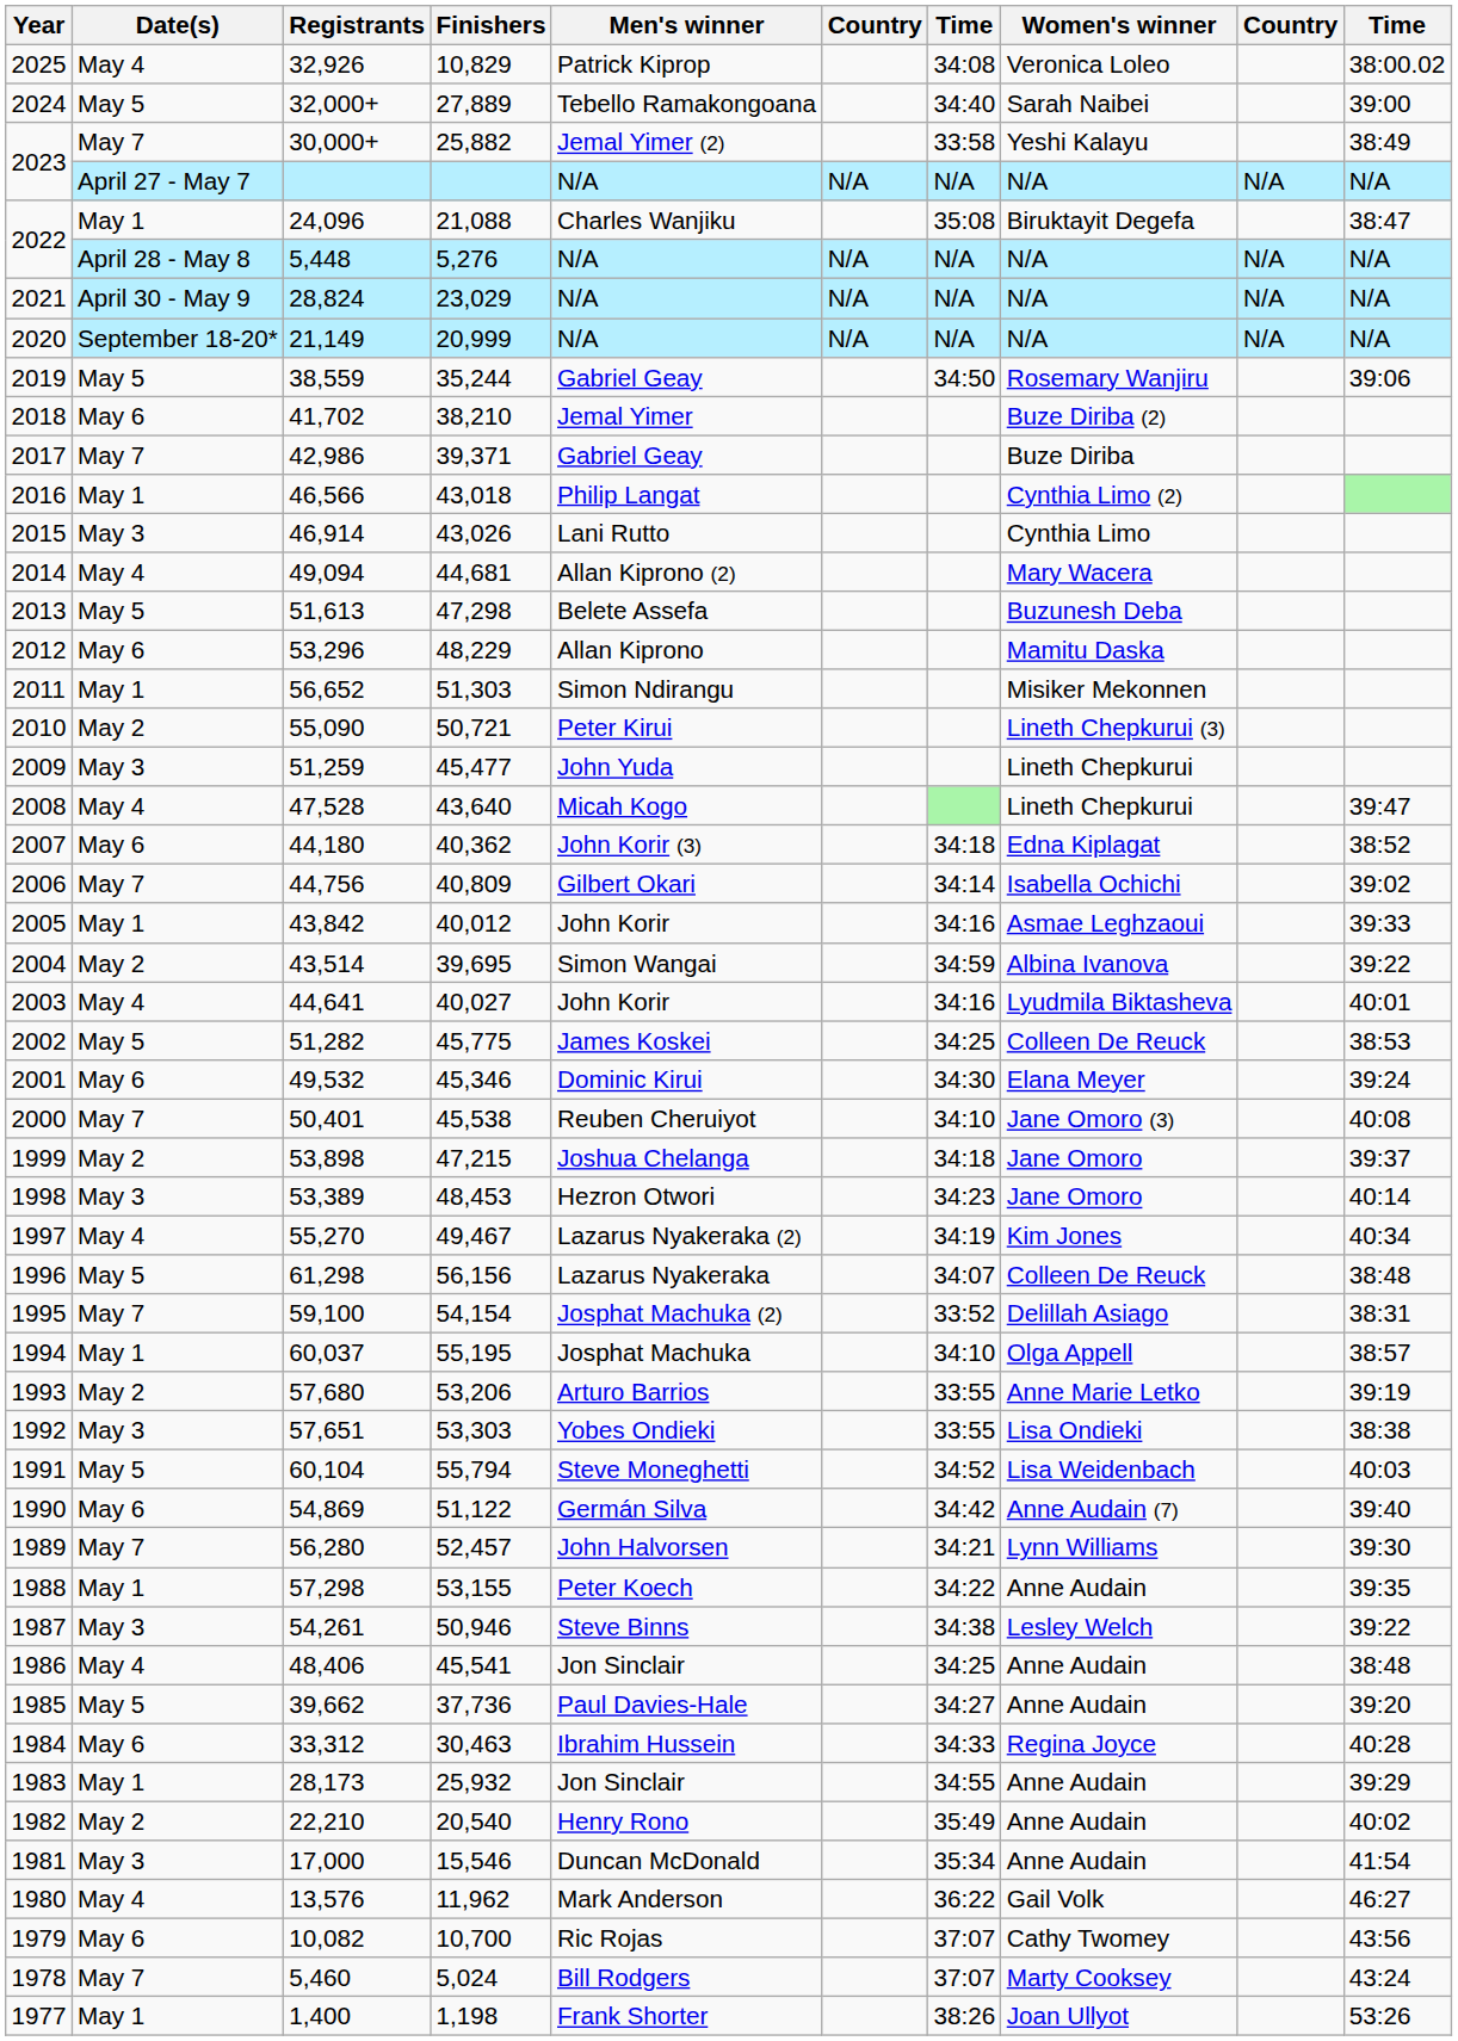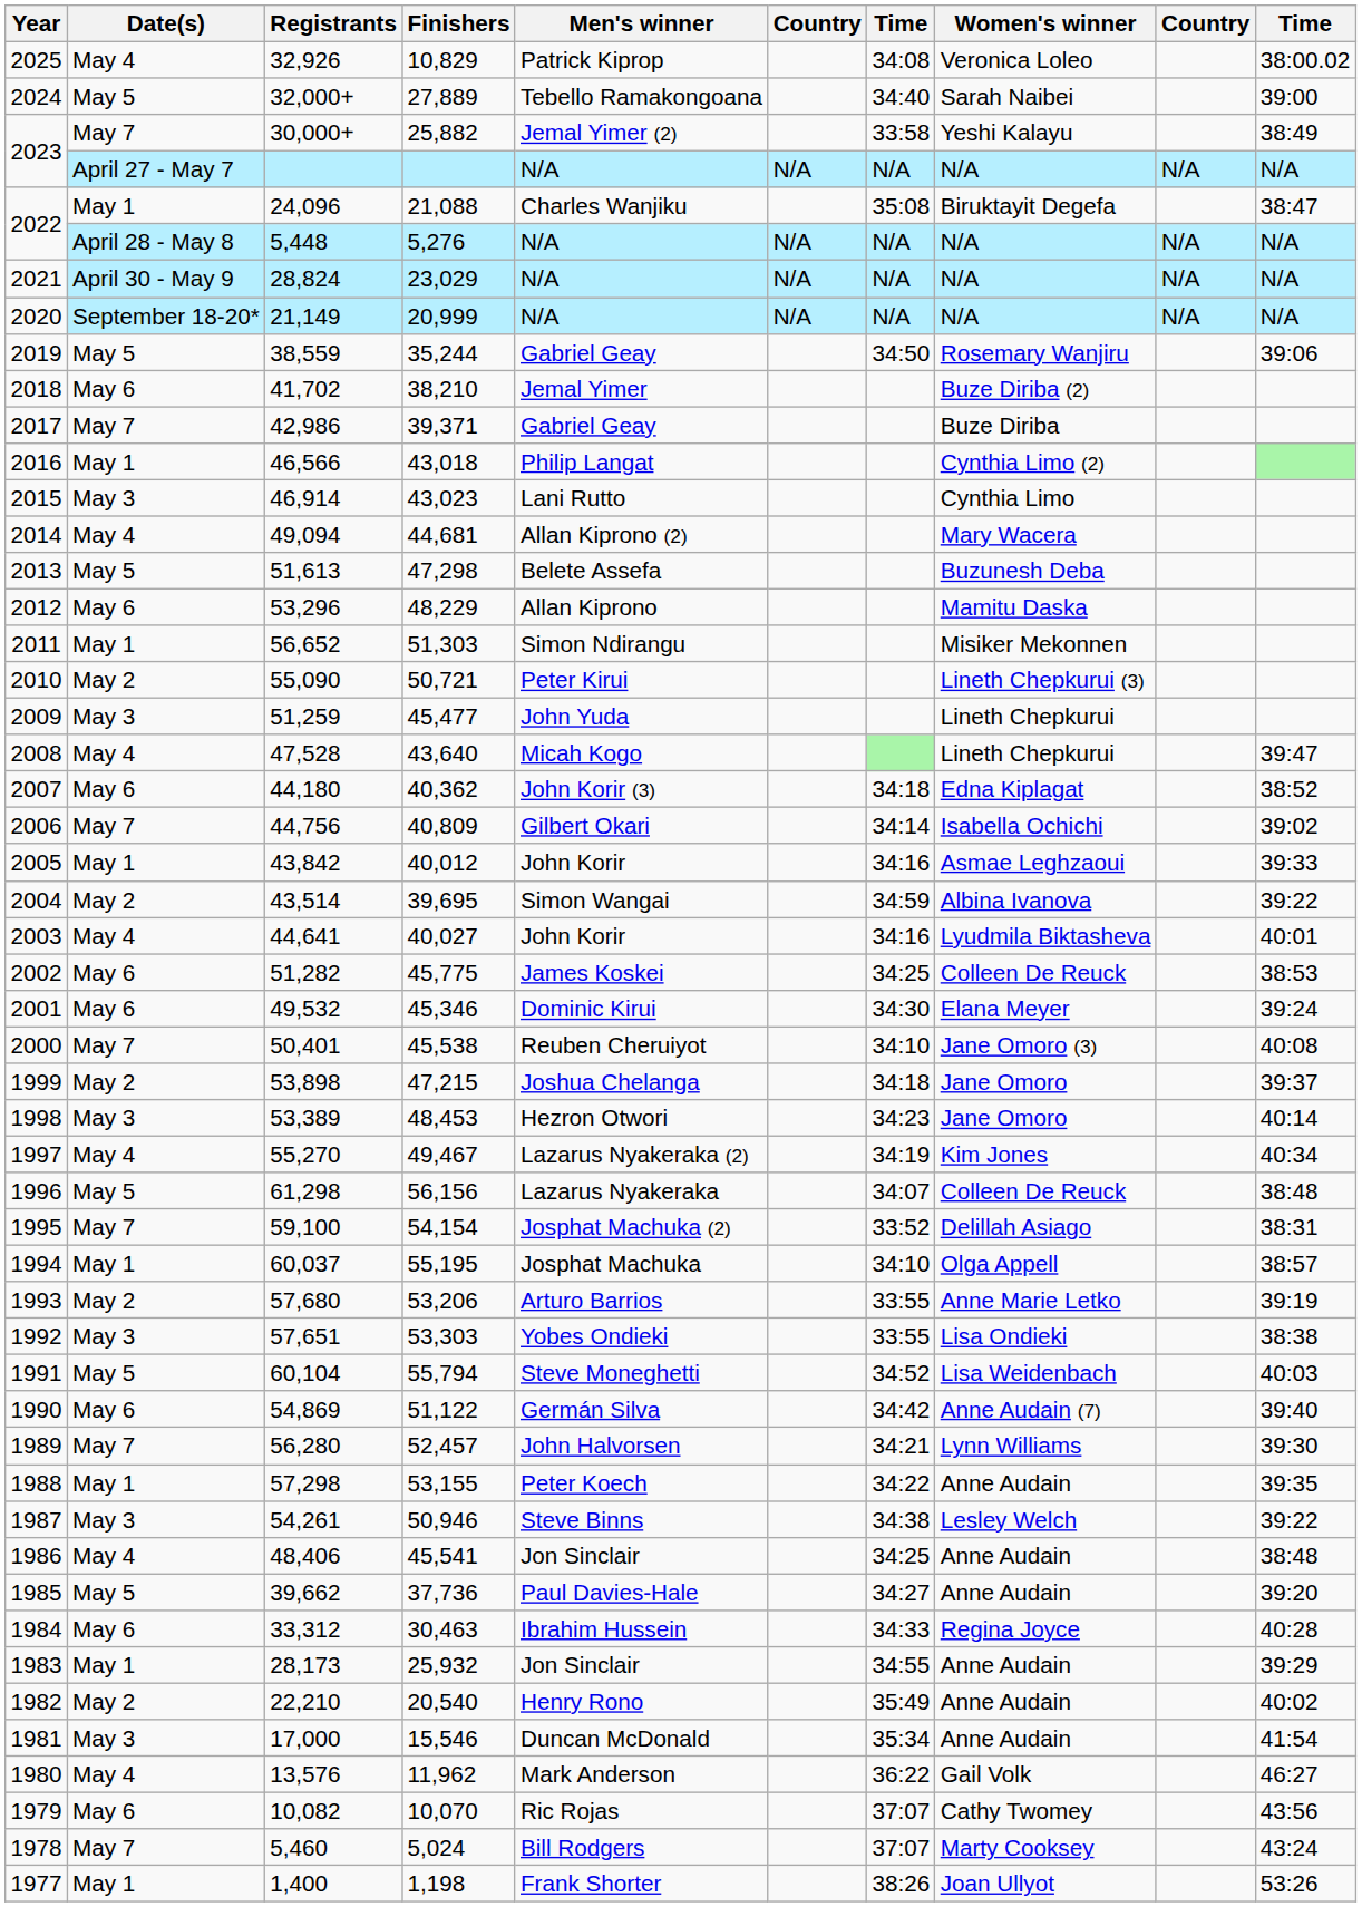46,914 | Finishers: 43,026 -> 43,023
51,282 | Date(s): May 5 -> May 6
10,082 | Finishers: 10,700 -> 10,070
